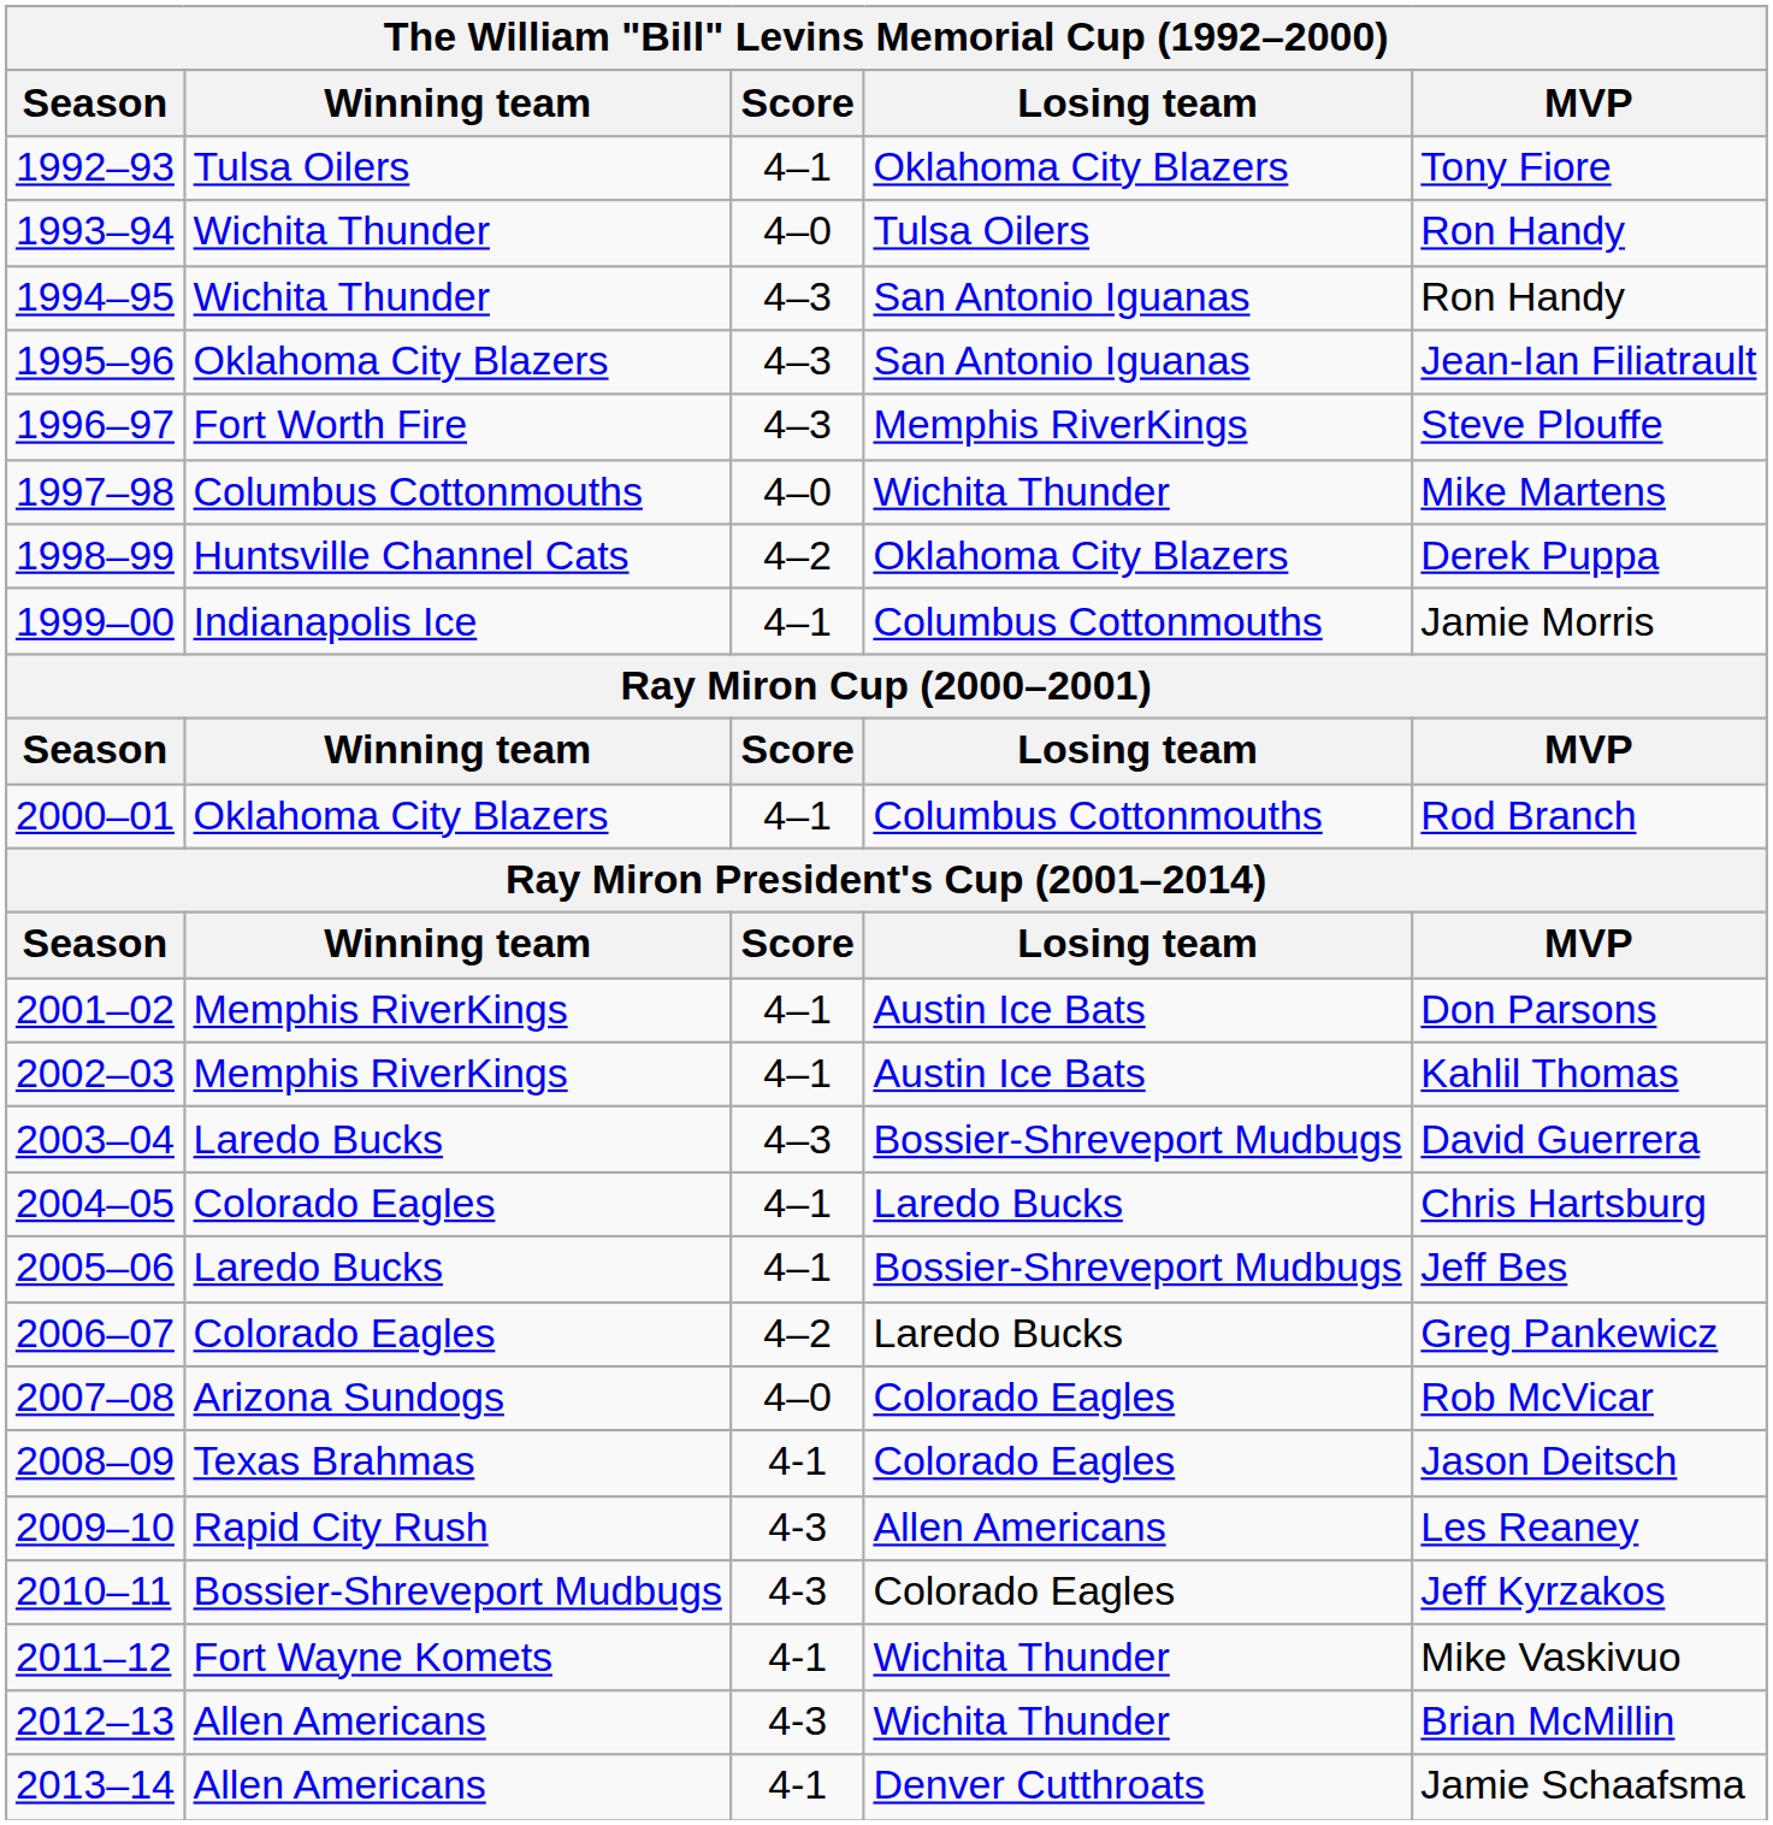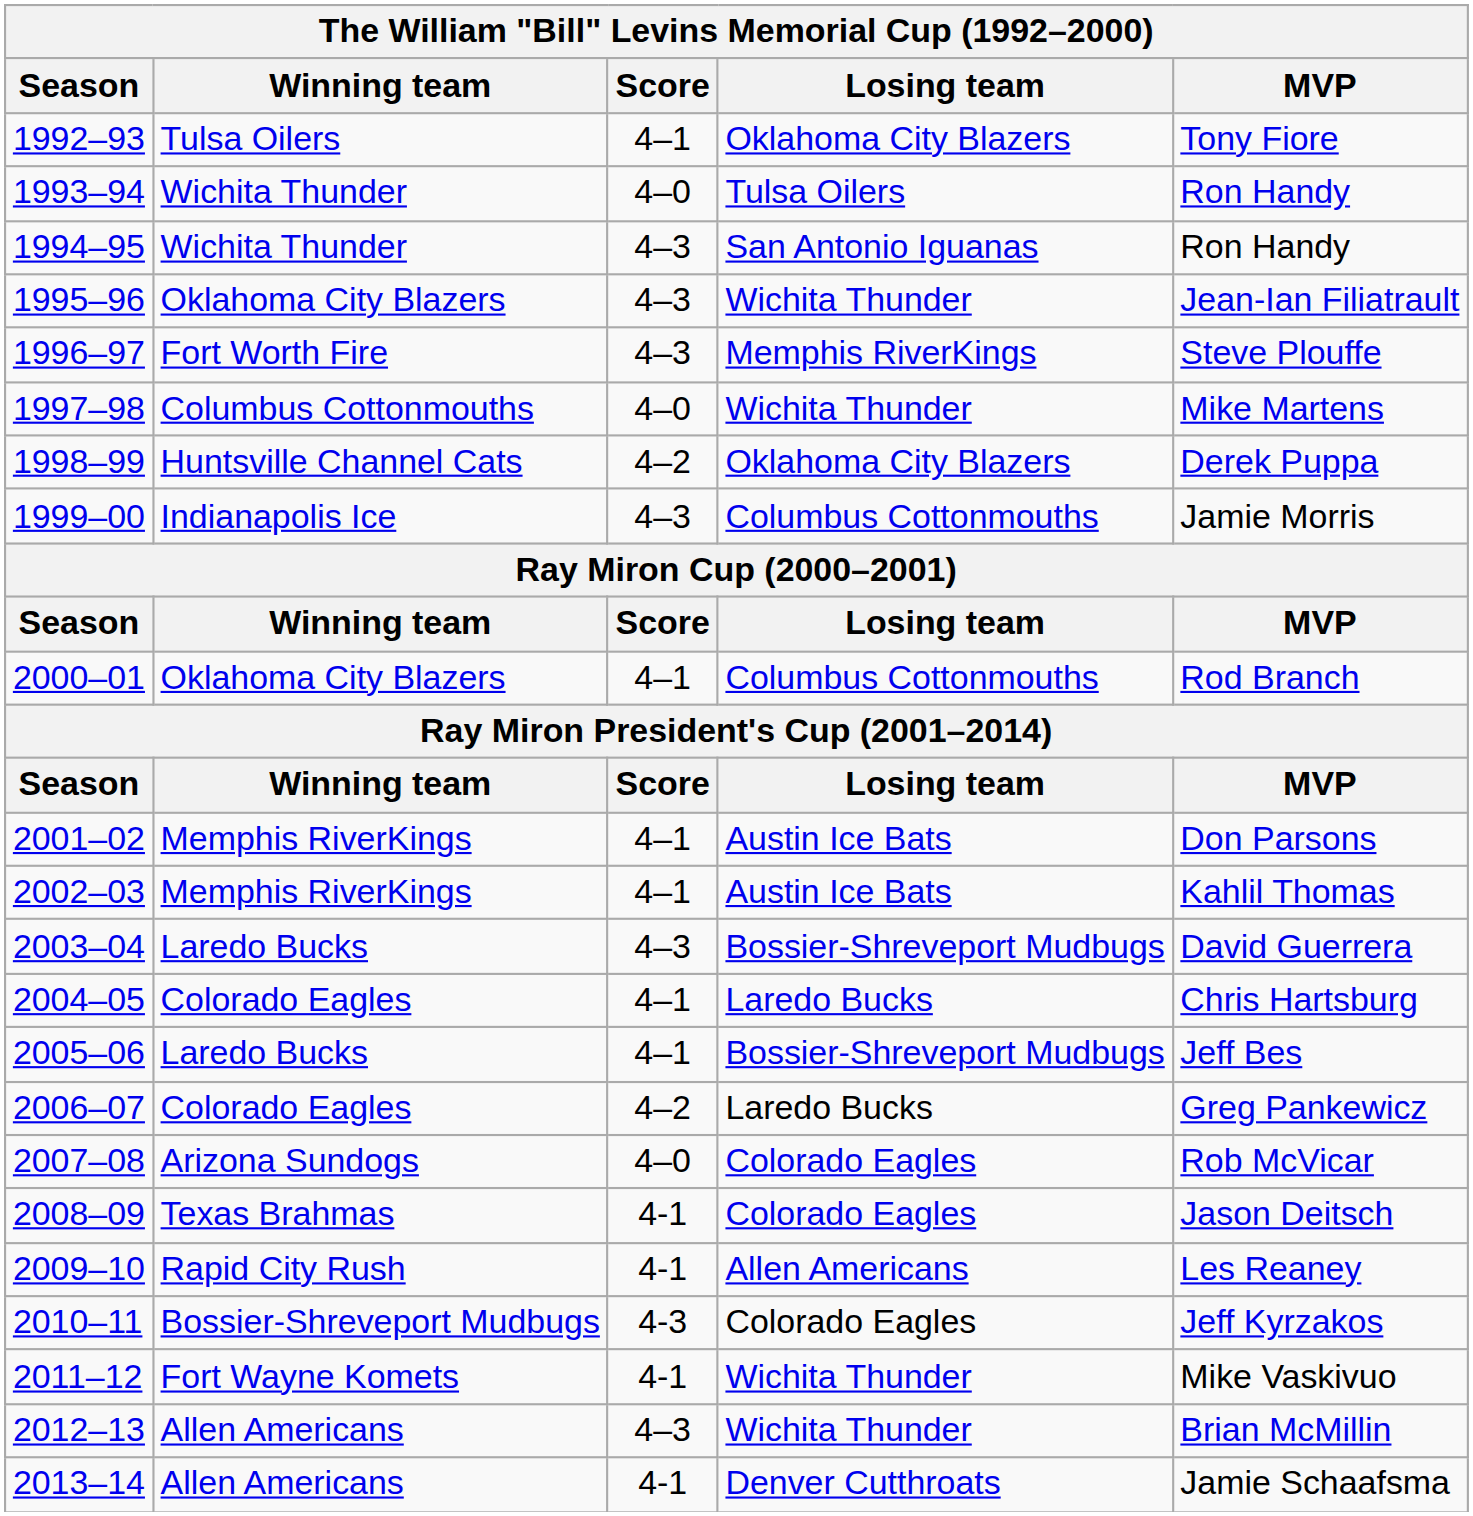1995–96 | Losing team: San Antonio Iguanas -> Wichita Thunder
1999–00 | Score: 4–1 -> 4–3
2009–10 | Score: 4-3 -> 4-1
2012–13 | Score: 4-3 -> 4–3
